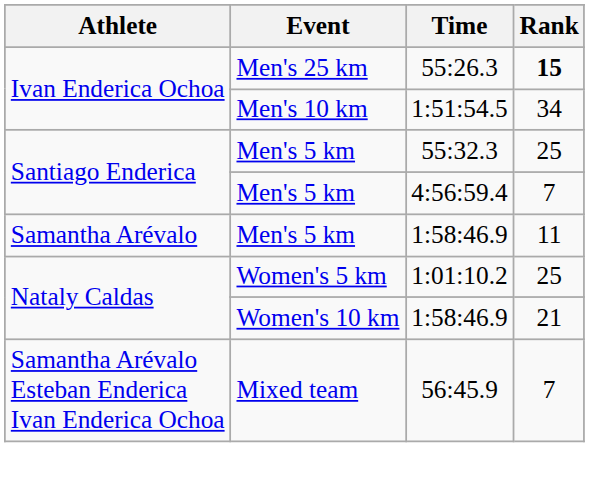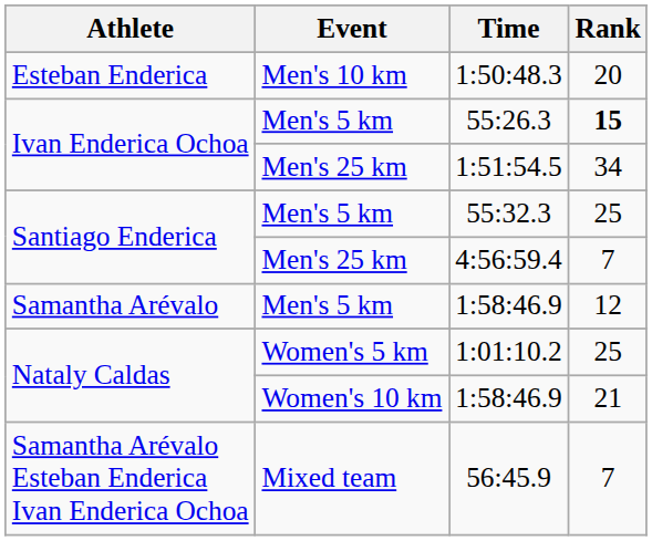+ row: Esteban Enderica | Men's 10 km | 1:50:48.3 | 20
55:26.3 | Event: Men's 25 km -> Men's 5 km
1:51:54.5 | Event: Men's 10 km -> Men's 25 km
4:56:59.4 | Event: Men's 5 km -> Men's 25 km
Samantha Arévalo / 1:58:46.9 | Rank: 11 -> 12
